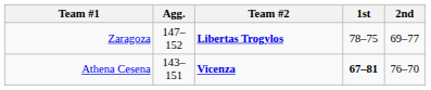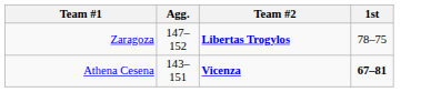- column: 2nd | 69–77 | 76–70
